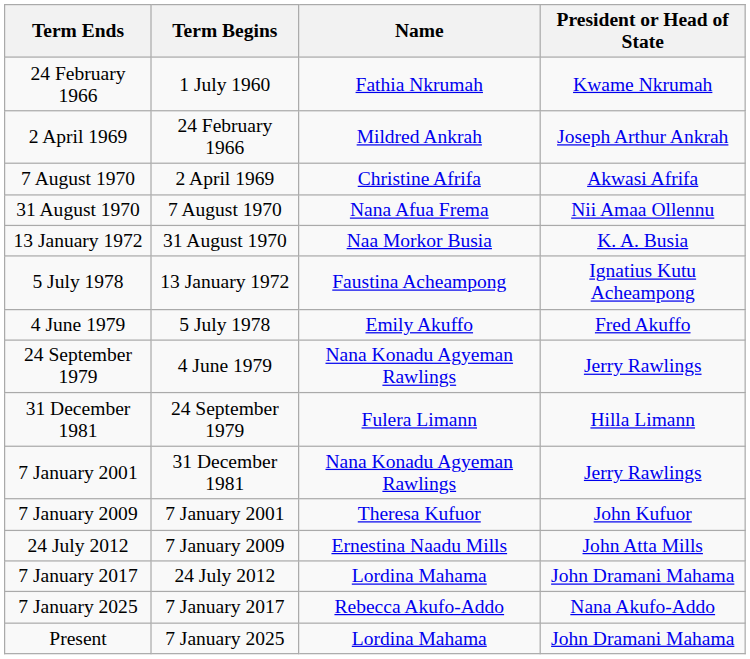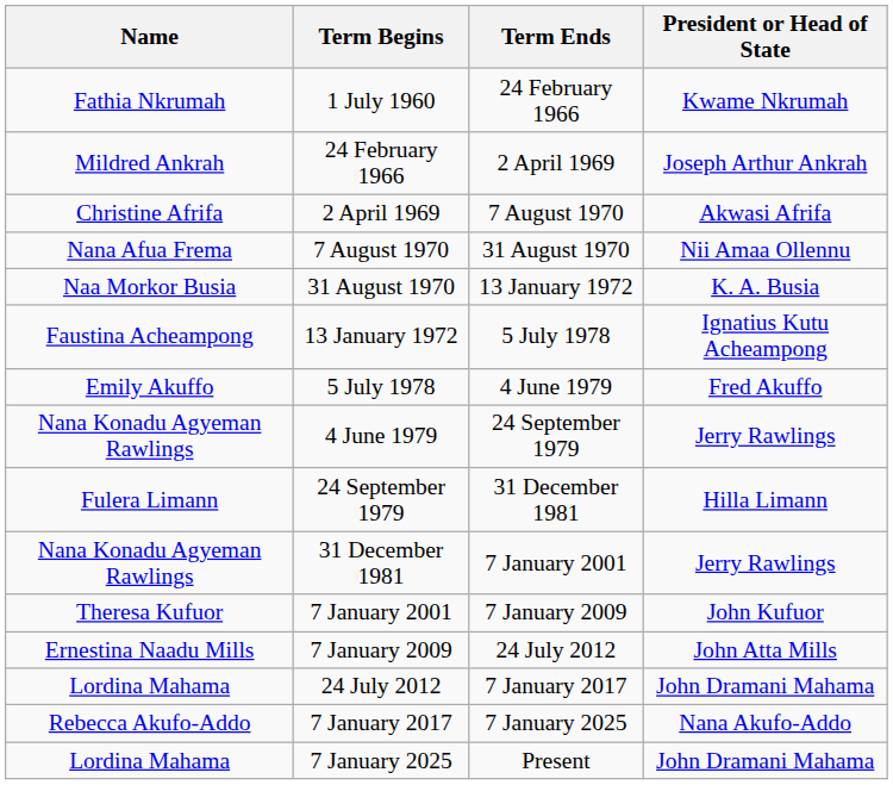columns swapped: Name <-> Term Ends
